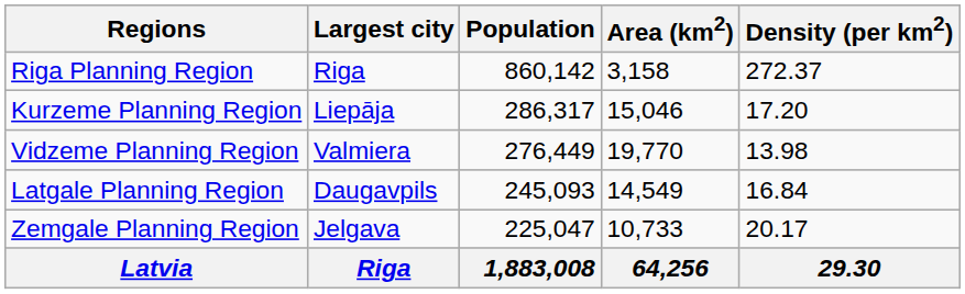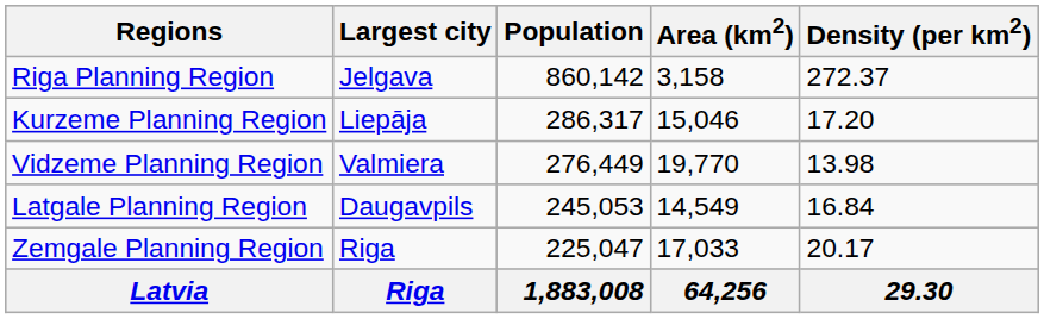Riga Planning Region | Largest city: Riga -> Jelgava
Latgale Planning Region | Population: 245,093 -> 245,053
Zemgale Planning Region | Largest city: Jelgava -> Riga
Zemgale Planning Region | Area (km2): 10,733 -> 17,033
